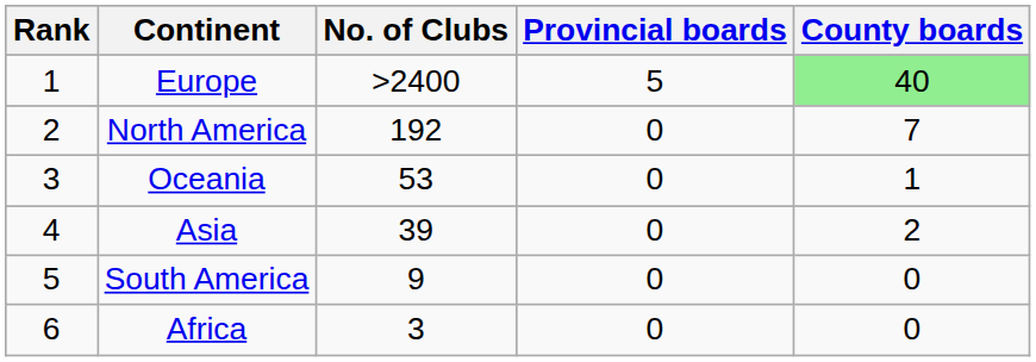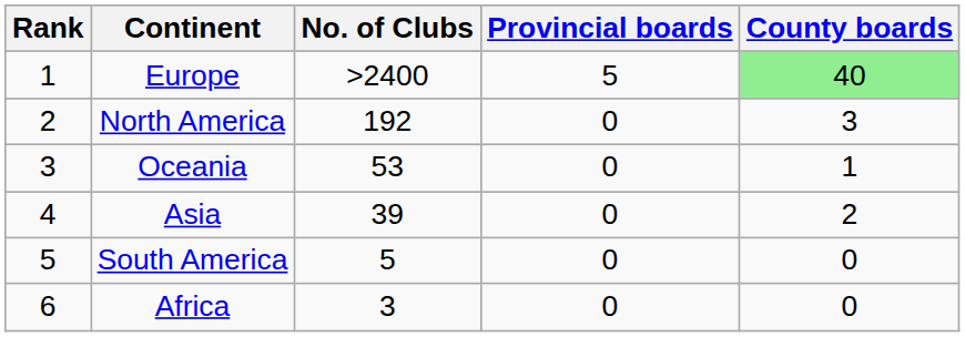North America | County boards: 7 -> 3
South America | No. of Clubs: 9 -> 5
